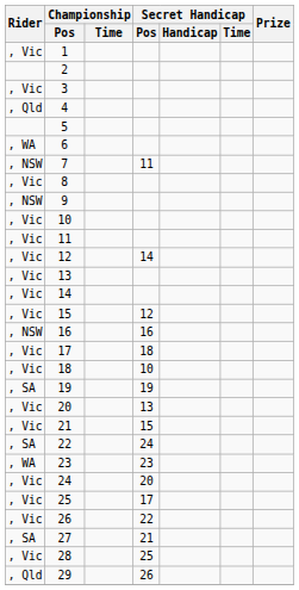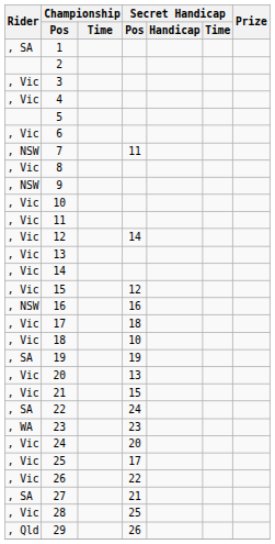1 | Rider: , Vic -> , SA
4 | Rider: , Qld -> , Vic
6 | Rider: , WA -> , Vic
